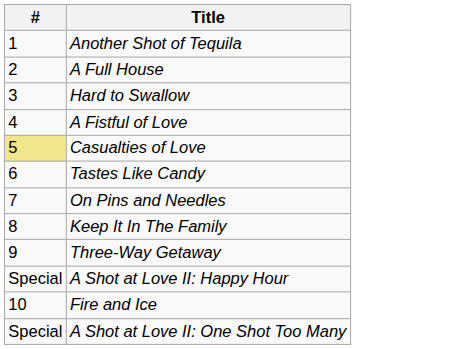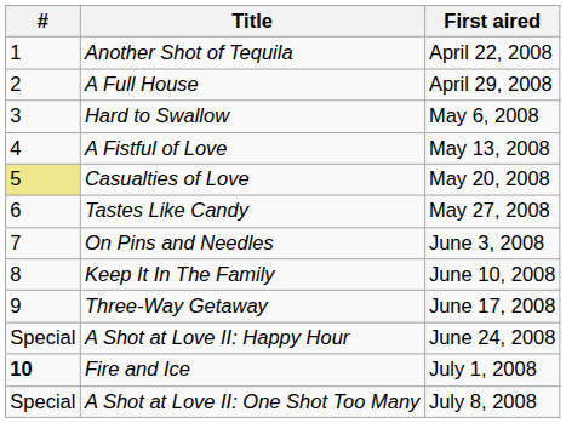+ column: First aired | April 22, 2008 | April 29, 2008 | May 6, 2008 | May 13, 2008 | May 20, 2008 | May 27, 2008 | June 3, 2008 | June 10, 2008 | June 17, 2008 | June 24, 2008 | July 1, 2008 | July 8, 2008
Fire and Ice | #: normal -> bold
